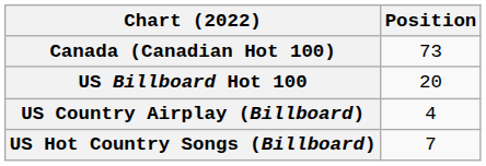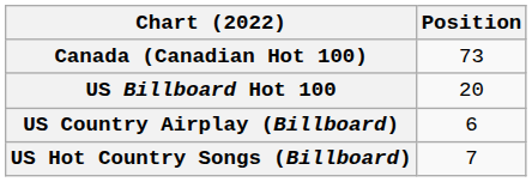US Country Airplay (Billboard) | Position: 4 -> 6
